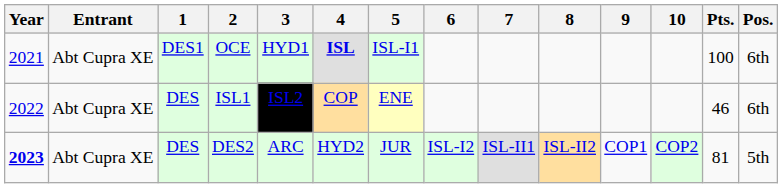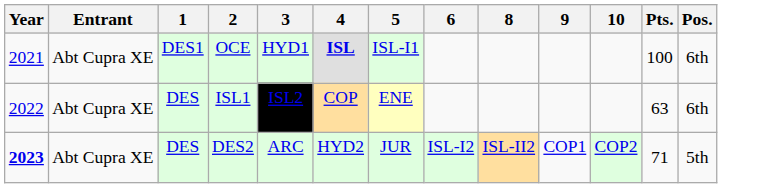- column: 7 | ISL-II1
ISL1 | Pts.: 46 -> 63
DES2 | Pts.: 81 -> 71
